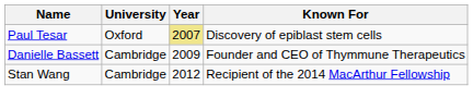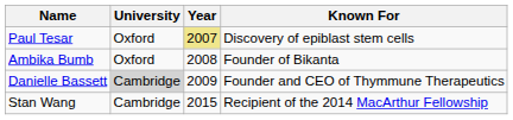+ row: Ambika Bumb | Oxford | 2008 | Founder of Bikanta
Danielle Bassett | University: no background -> lightgrey background
Stan Wang | Year: 2012 -> 2015
